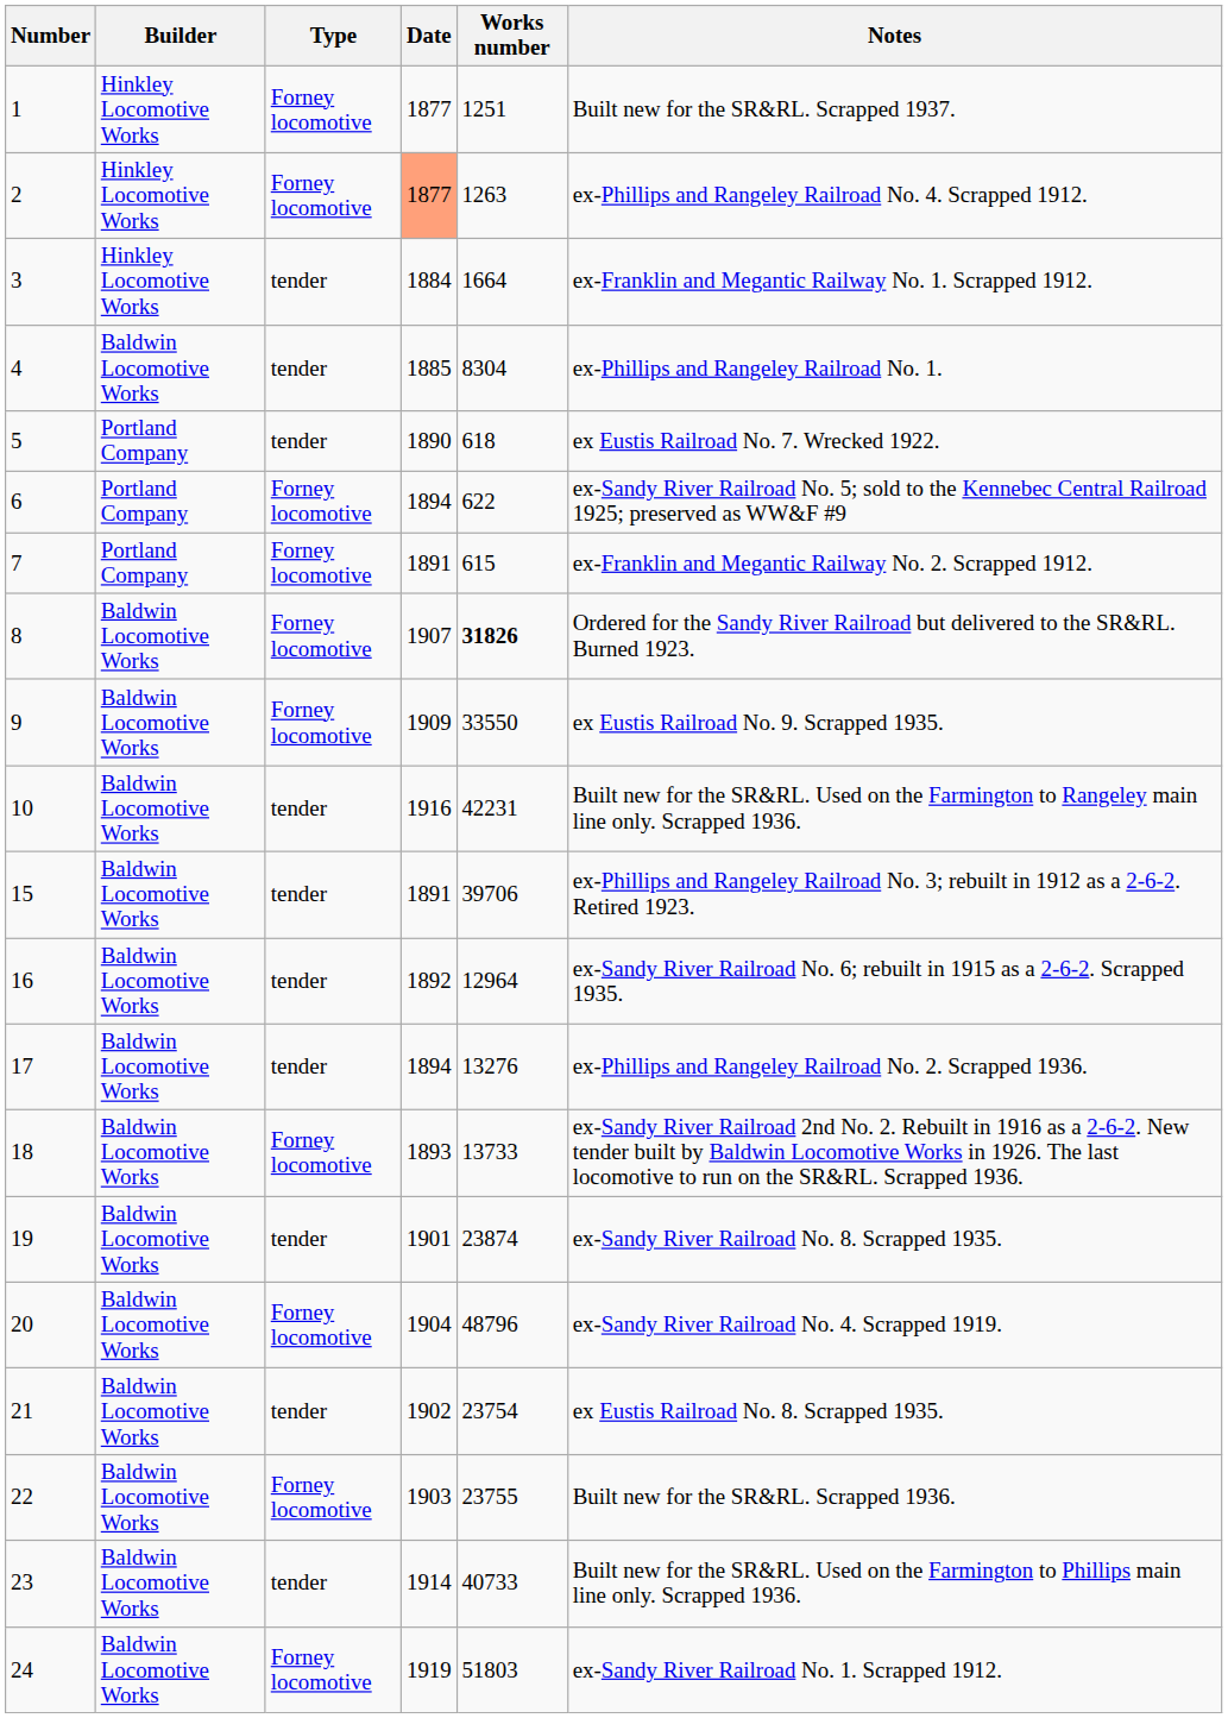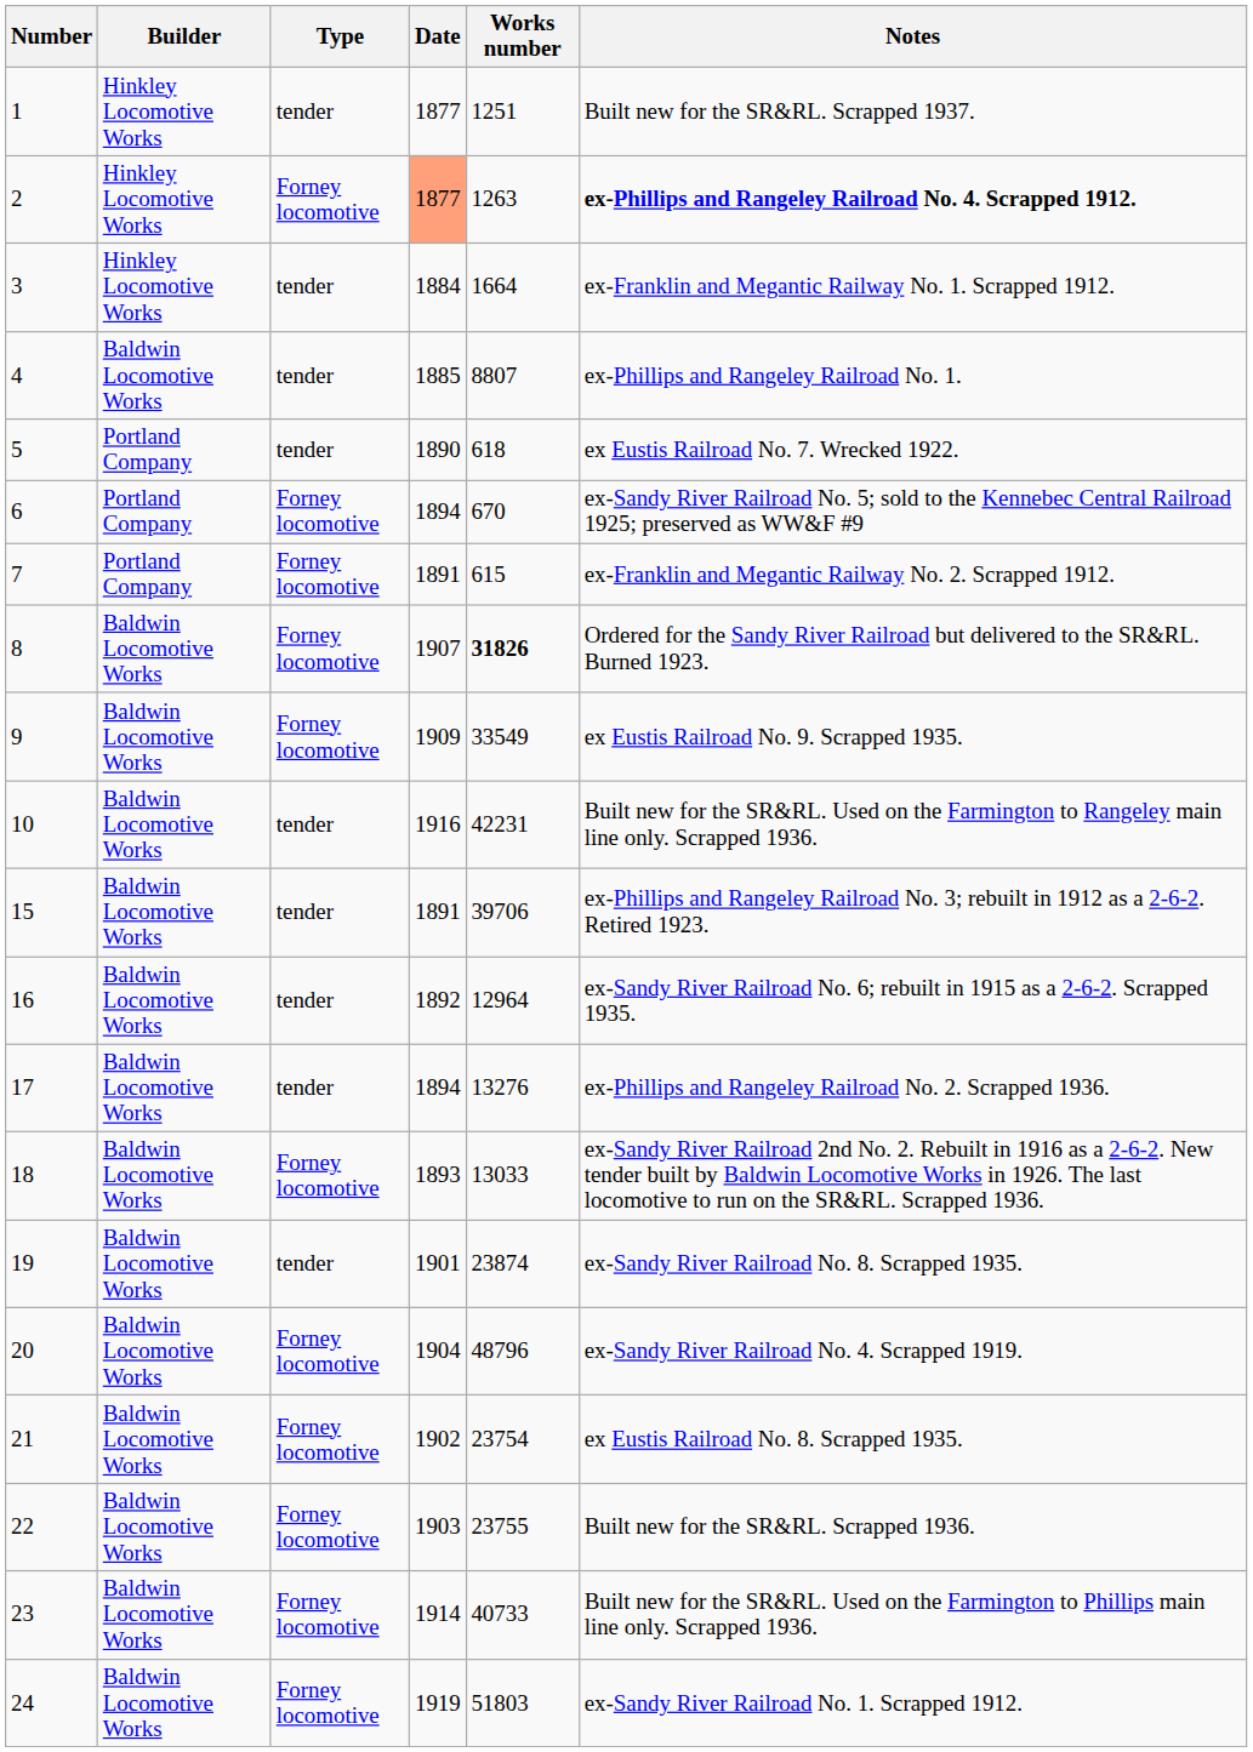1 | Type: Forney locomotive -> tender
2 | Notes: normal -> bold
4 | Works number: 8304 -> 8807
6 | Works number: 622 -> 670
9 | Works number: 33550 -> 33549
18 | Works number: 13733 -> 13033
21 | Type: tender -> Forney locomotive
23 | Type: tender -> Forney locomotive
